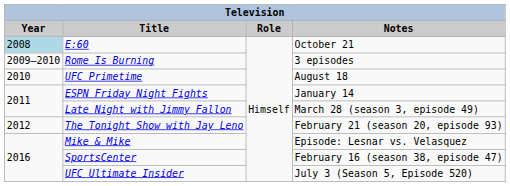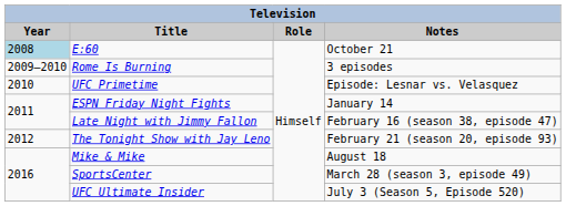UFC Primetime | Notes: August 18 -> Episode: Lesnar vs. Velasquez
Late Night with Jimmy Fallon | Notes: March 28 (season 3, episode 49) -> February 16 (season 38, episode 47)
Mike & Mike | Notes: Episode: Lesnar vs. Velasquez -> August 18
SportsCenter | Notes: February 16 (season 38, episode 47) -> March 28 (season 3, episode 49)
